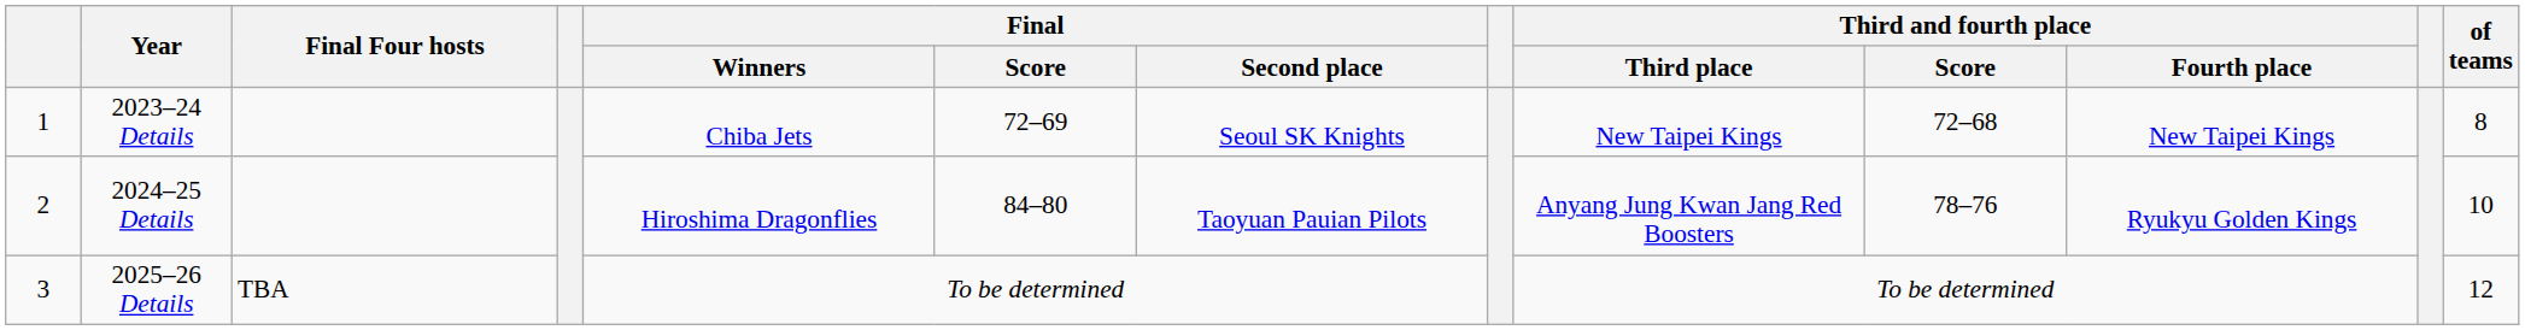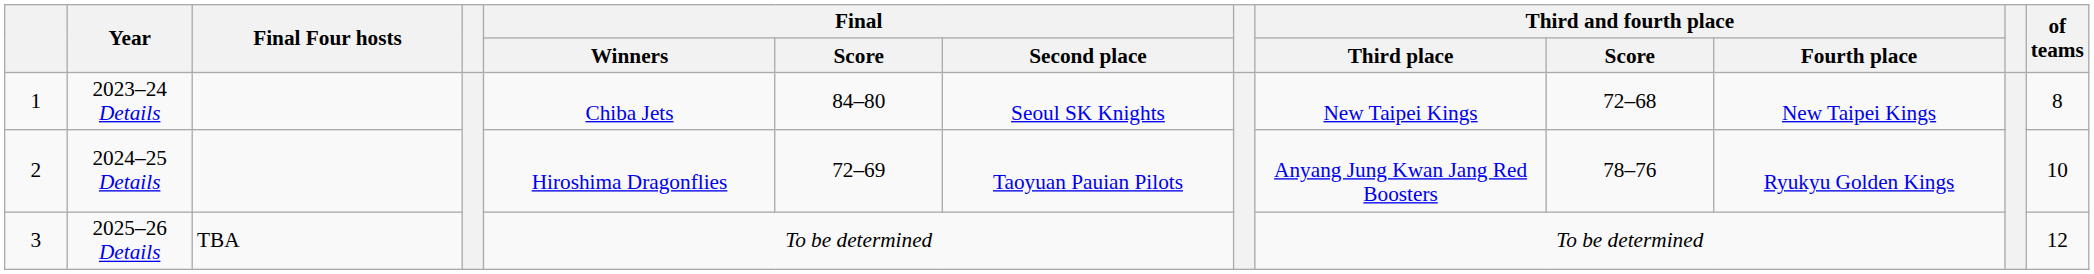2023–24 Details | Final / Score: 72–69 -> 84–80
2024–25 Details | Final / Score: 84–80 -> 72–69
